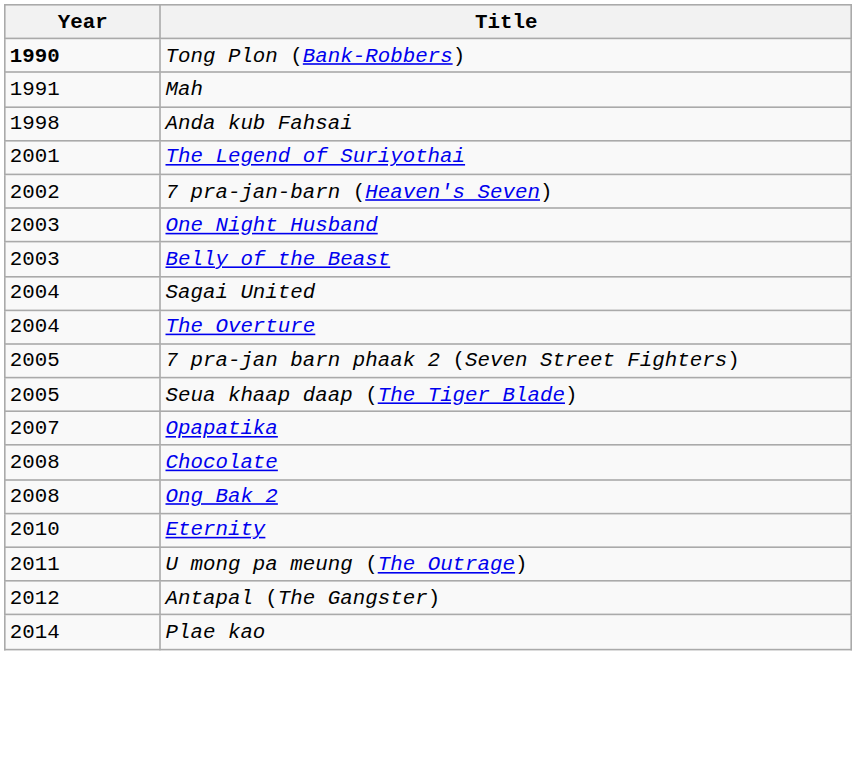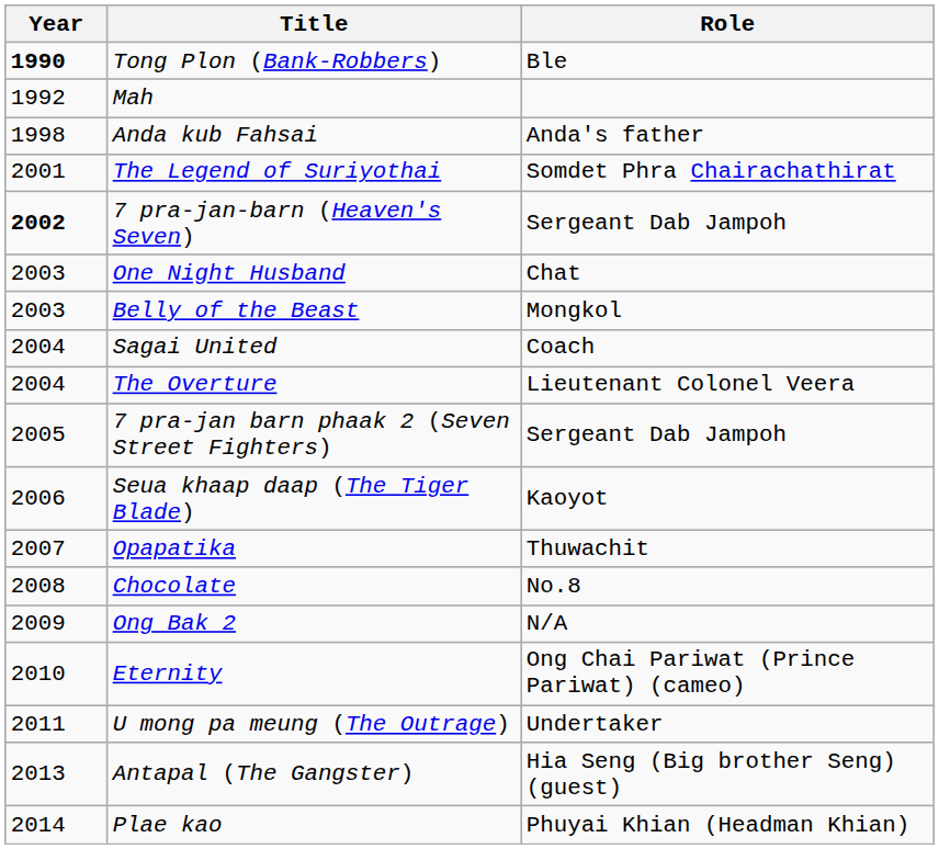+ column: Role | Ble | Anda's father | Somdet Phra Chairachathirat | Sergeant Dab Jampoh | Chat | Mongkol | Coach | Lieutenant Colonel Veera | Sergeant Dab Jampoh | Kaoyot | Thuwachit | No.8 | N/A | Ong Chai Pariwat (Prince Pariwat) (cameo) | Undertaker | Hia Seng (Big brother Seng) (guest) | Phuyai Khian (Headman Khian)
Mah | Year: 1991 -> 1992
7 pra-jan-barn (Heaven's Seven) | Year: normal -> bold
Seua khaap daap (The Tiger Blade) | Year: 2005 -> 2006
Ong Bak 2 | Year: 2008 -> 2009
Antapal (The Gangster) | Year: 2012 -> 2013
